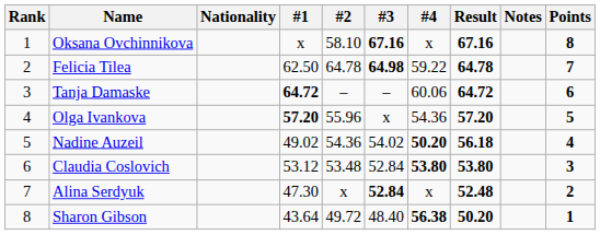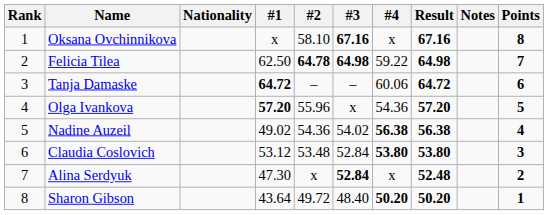Felicia Tilea | #2: normal -> bold
Felicia Tilea | Result: 64.78 -> 64.98
Nadine Auzeil | #4: 50.20 -> 56.38
Nadine Auzeil | Result: 56.18 -> 56.38
Sharon Gibson | #4: 56.38 -> 50.20
